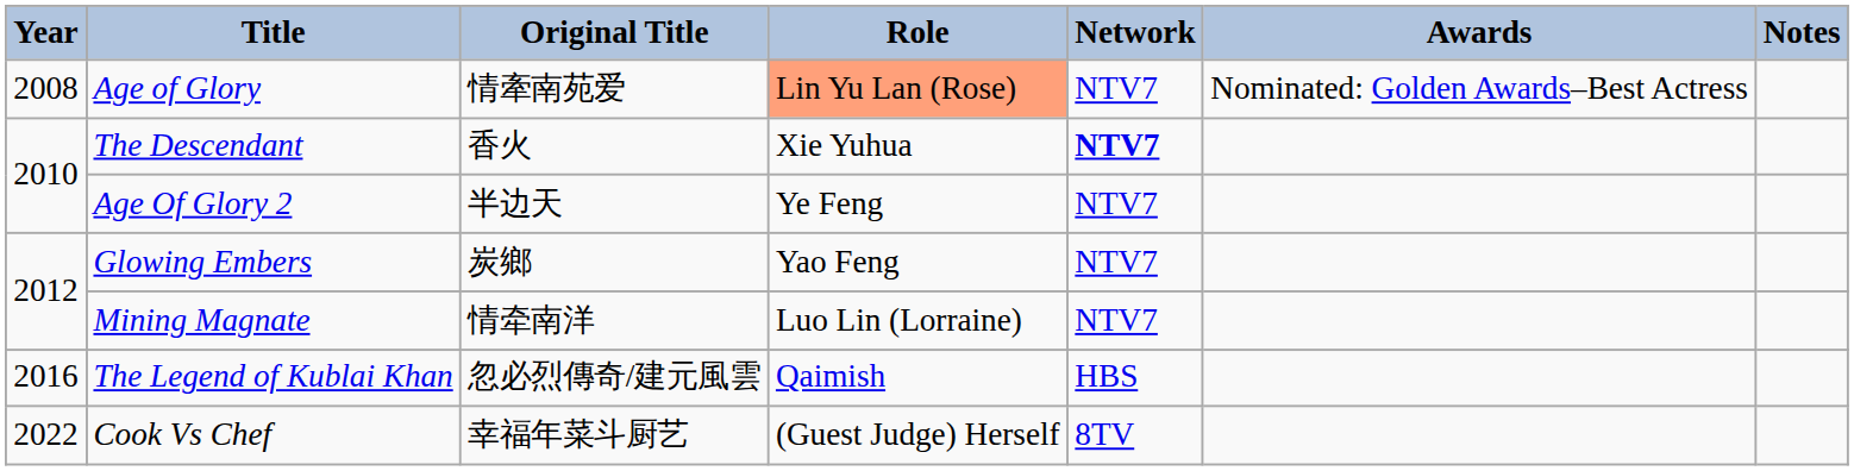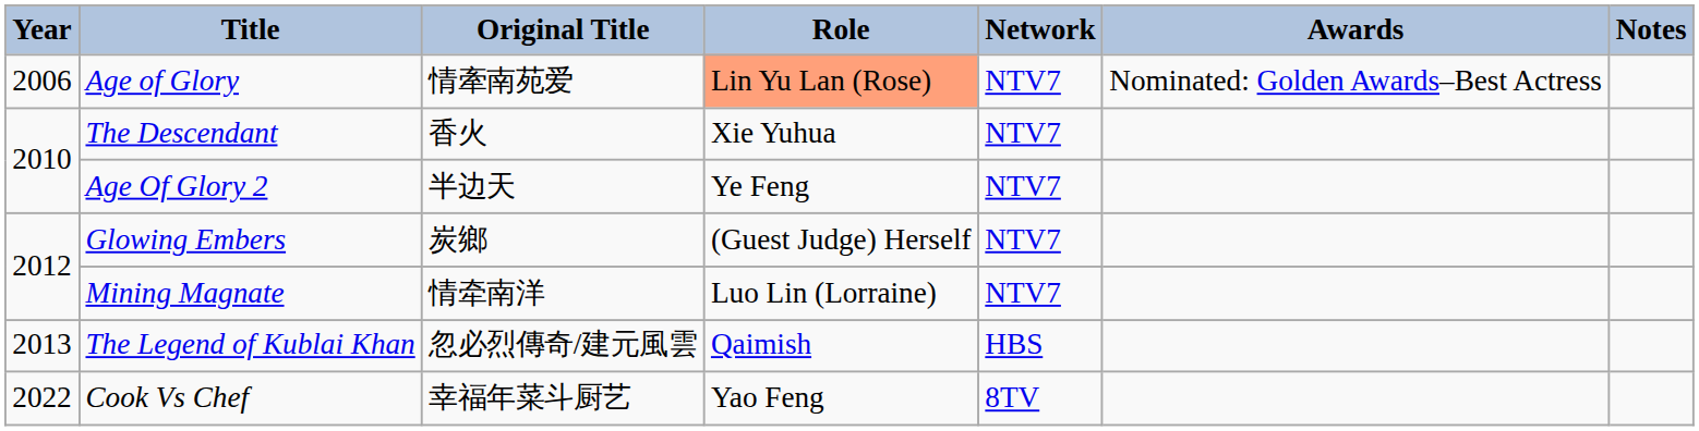Age of Glory | Year: 2008 -> 2006
The Descendant | Network: bold -> normal
Glowing Embers | Role: Yao Feng -> (Guest Judge) Herself
The Legend of Kublai Khan | Year: 2016 -> 2013
Cook Vs Chef | Role: (Guest Judge) Herself -> Yao Feng
